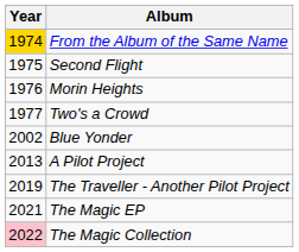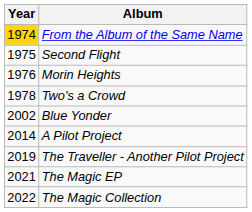Two's a Crowd | Year: 1977 -> 1978
A Pilot Project | Year: 2013 -> 2014
The Magic Collection | Year: pink background -> no background
